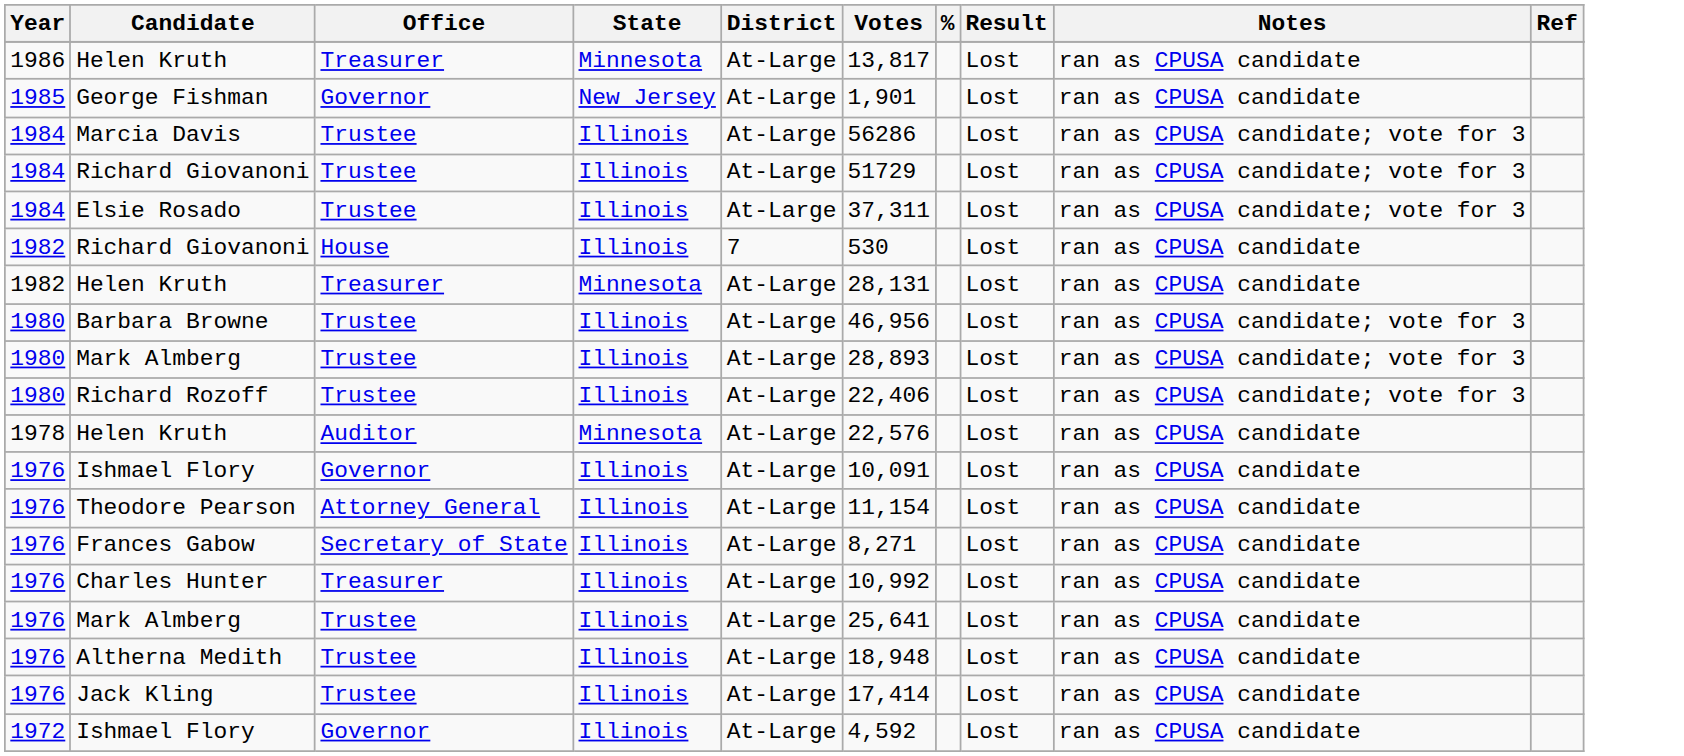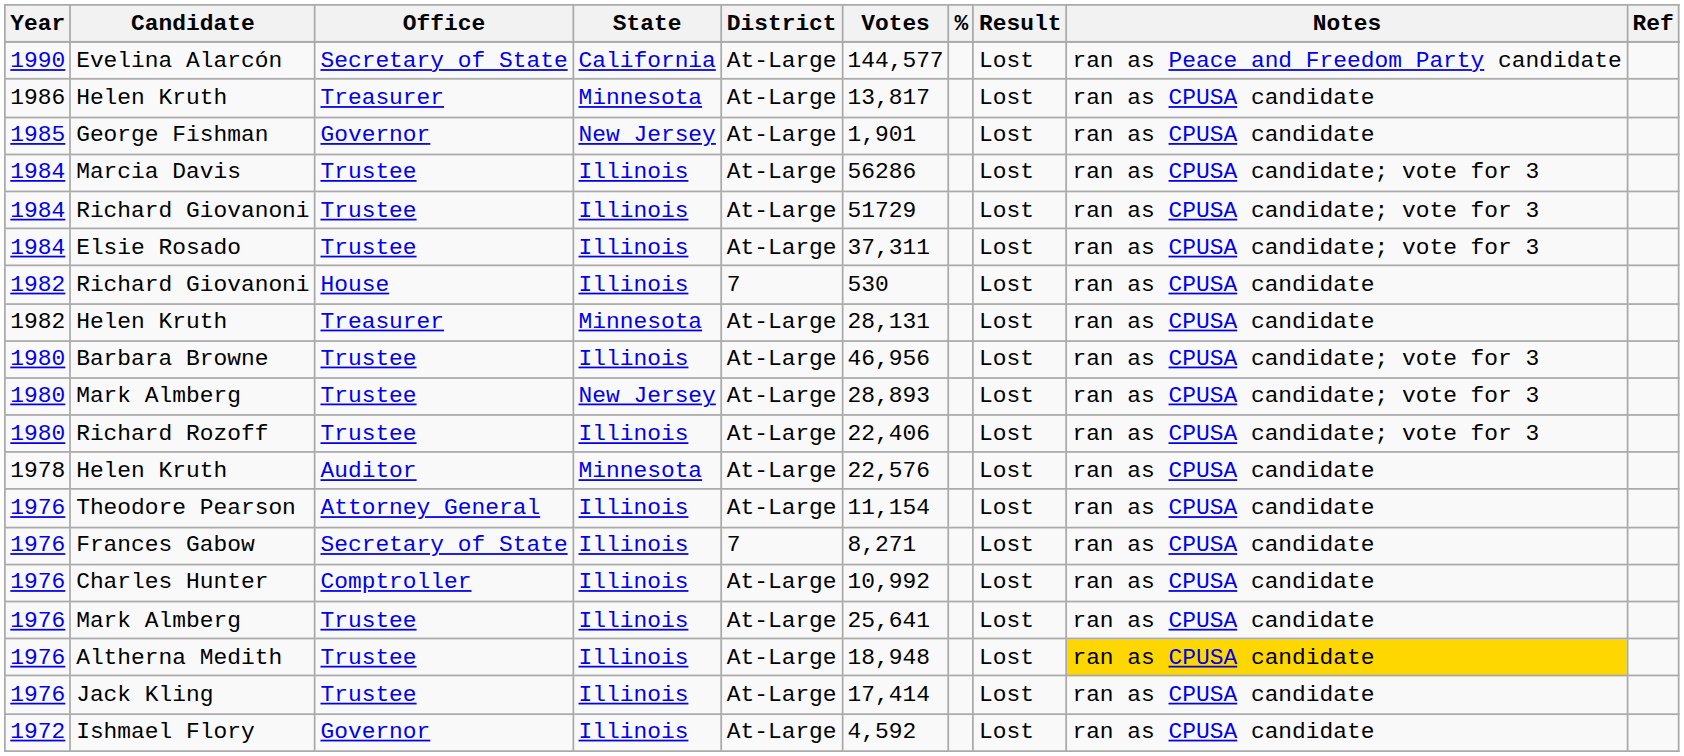+ row: 1990 | Evelina Alarcón | Secretary of State | California | At-Large | 144,577 | Lost | ran as Peace and Freedom Party candidate
1980 / Mark Almberg | State: Illinois -> New Jersey
- row: 1976 | Ishmael Flory | Governor | Illinois | At-Large | 10,091 | Lost | ran as CPUSA candidate
Frances Gabow | District: At-Large -> 7
Charles Hunter | Office: Treasurer -> Comptroller
Altherna Medith | Notes: no background -> gold background
